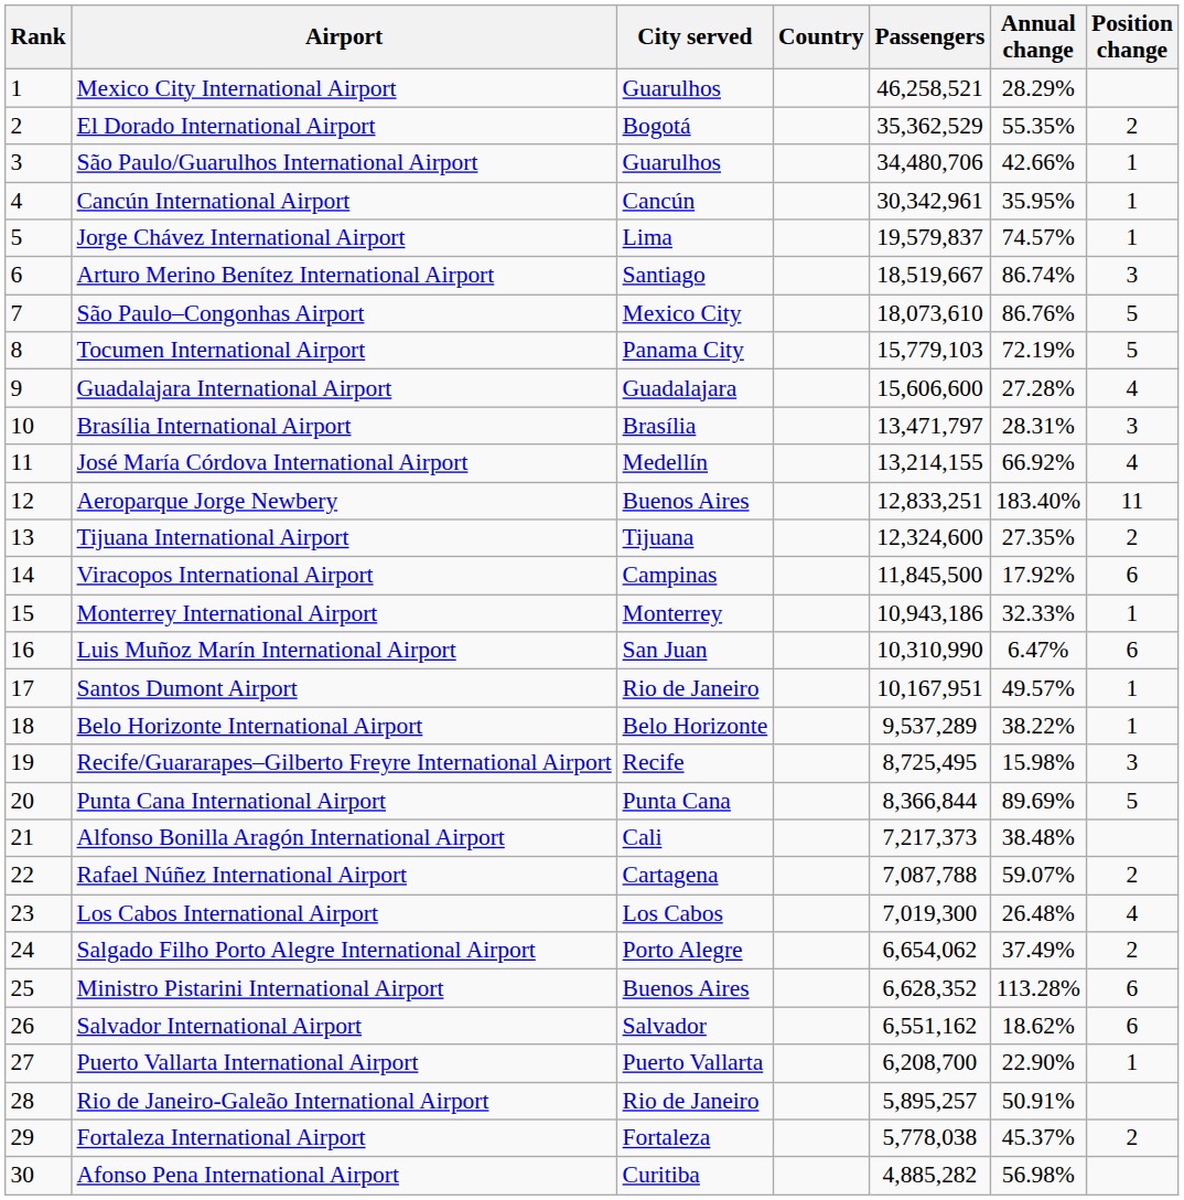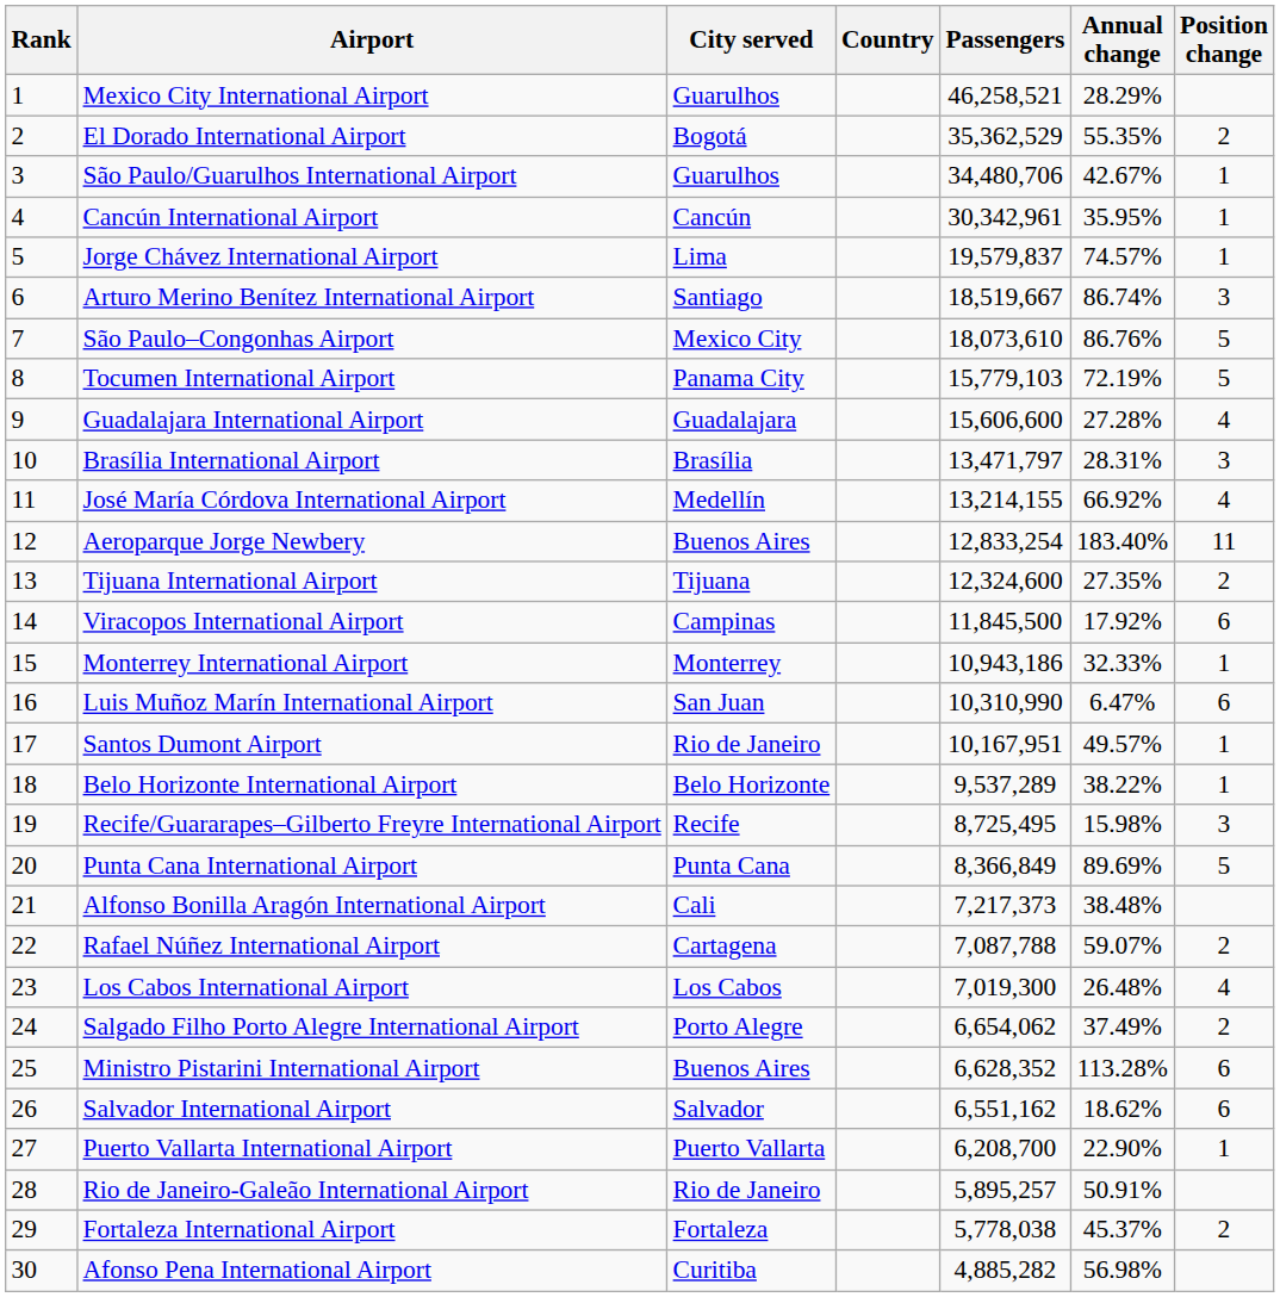São Paulo/Guarulhos International Airport | Annual change: 42.66% -> 42.67%
Aeroparque Jorge Newbery | Passengers: 12,833,251 -> 12,833,254
Punta Cana International Airport | Passengers: 8,366,844 -> 8,366,849
